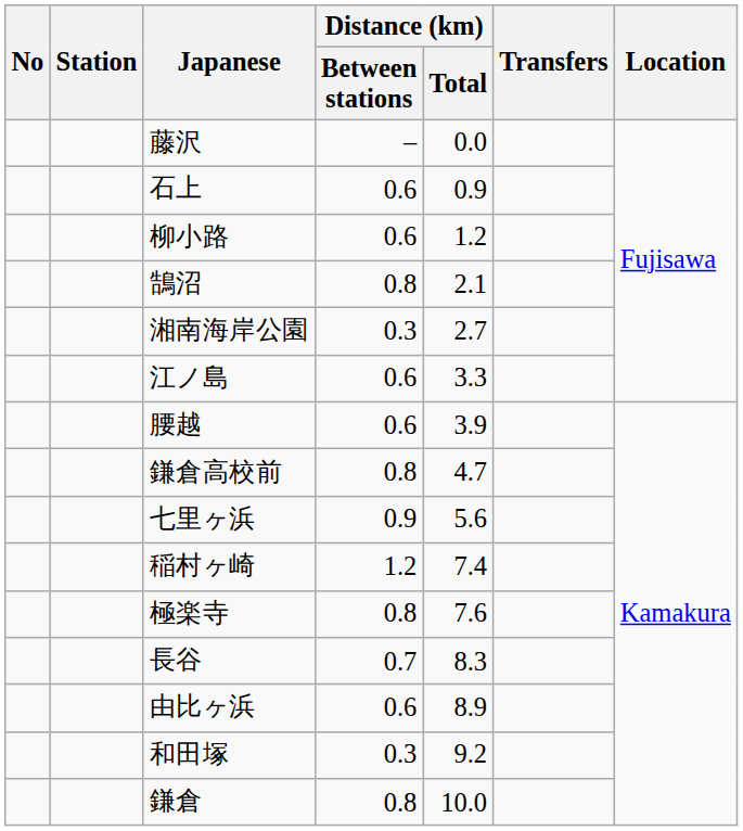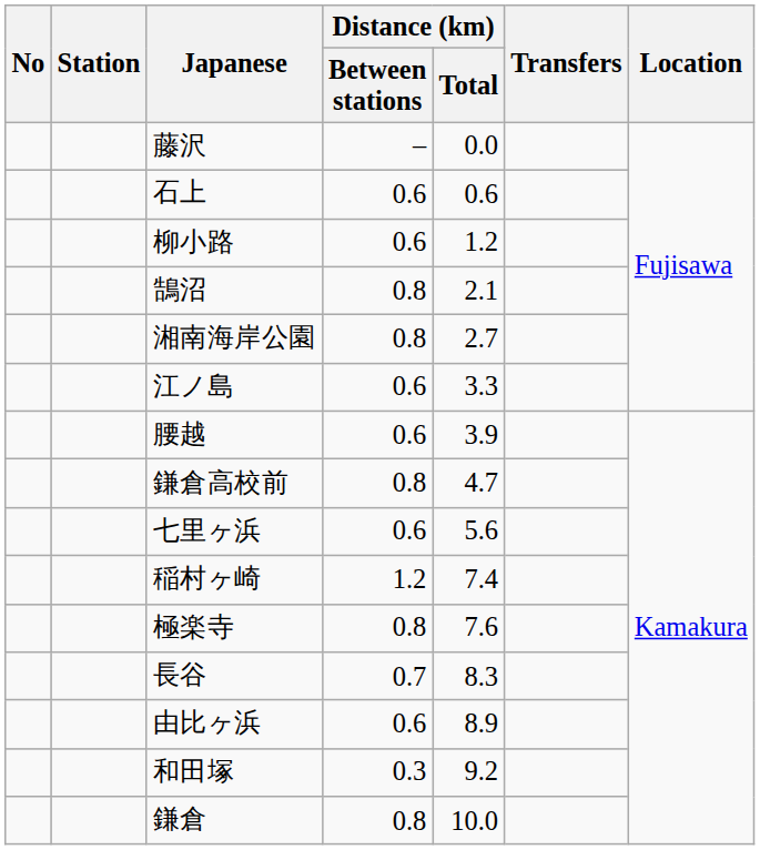石上 | Distance (km) / Total: 0.9 -> 0.6
湘南海岸公園 | Distance (km) / Between stations: 0.3 -> 0.8
七里ヶ浜 | Distance (km) / Between stations: 0.9 -> 0.6
